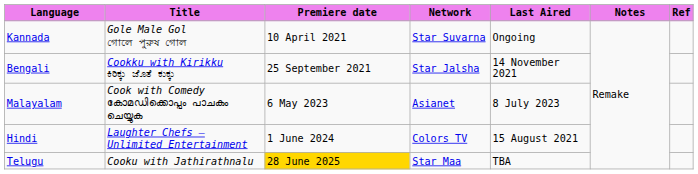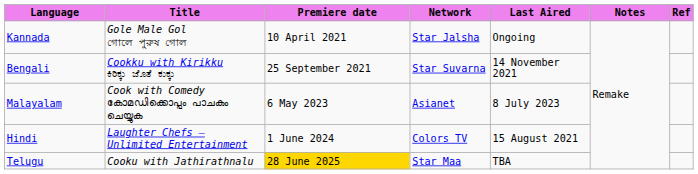Kannada | Network: Star Suvarna -> Star Jalsha
Bengali | Network: Star Jalsha -> Star Suvarna
